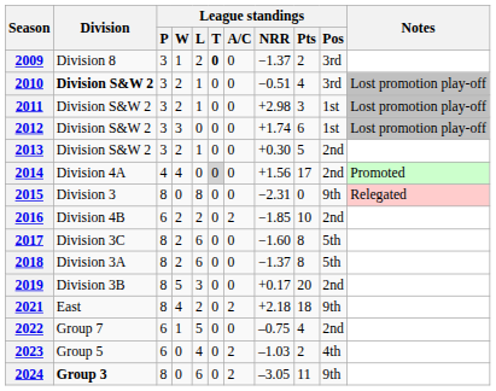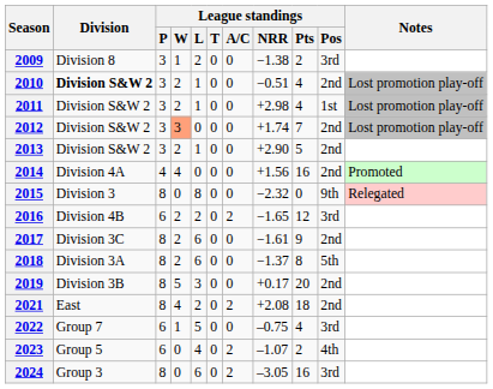2009 | League standings / T: bold -> normal
2009 | League standings / NRR: −1.37 -> −1.38
2010 | League standings / Pos: 3rd -> 2nd
2011 | League standings / Pts: 3 -> 4
2012 | League standings / W: no background -> lightsalmon background
2012 | League standings / Pts: 6 -> 7
2012 | League standings / Pos: 1st -> 2nd
2013 | League standings / NRR: +0.30 -> +2.90
2014 | League standings / T: lightgrey background -> no background
2014 | League standings / Pts: 17 -> 16
2015 | League standings / NRR: −2.31 -> −2.32
2016 | League standings / NRR: −1.85 -> −1.65
2016 | League standings / Pts: 10 -> 12
2016 | League standings / Pos: 2nd -> 3rd
2017 | League standings / NRR: −1.60 -> −1.61
2017 | League standings / Pts: 8 -> 9
2017 | League standings / Pos: 5th -> 2nd
2021 | League standings / NRR: +2.18 -> +2.08
2021 | League standings / Pos: 9th -> 2nd
2022 | League standings / Pos: 2nd -> 3rd
2023 | League standings / NRR: –1.03 -> –1.07
2024 | Division: bold -> normal
2024 | League standings / Pts: 11 -> 16
2024 | League standings / Pos: 9th -> 3rd
